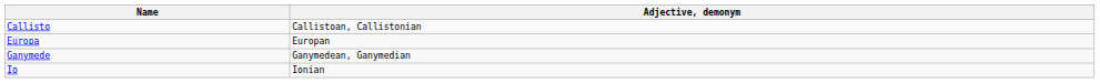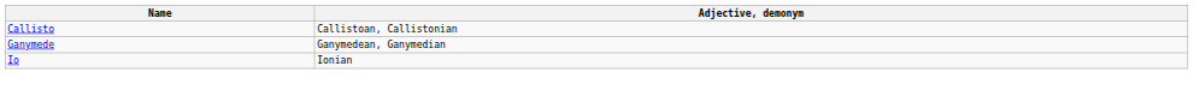- row: Europa | Europan
